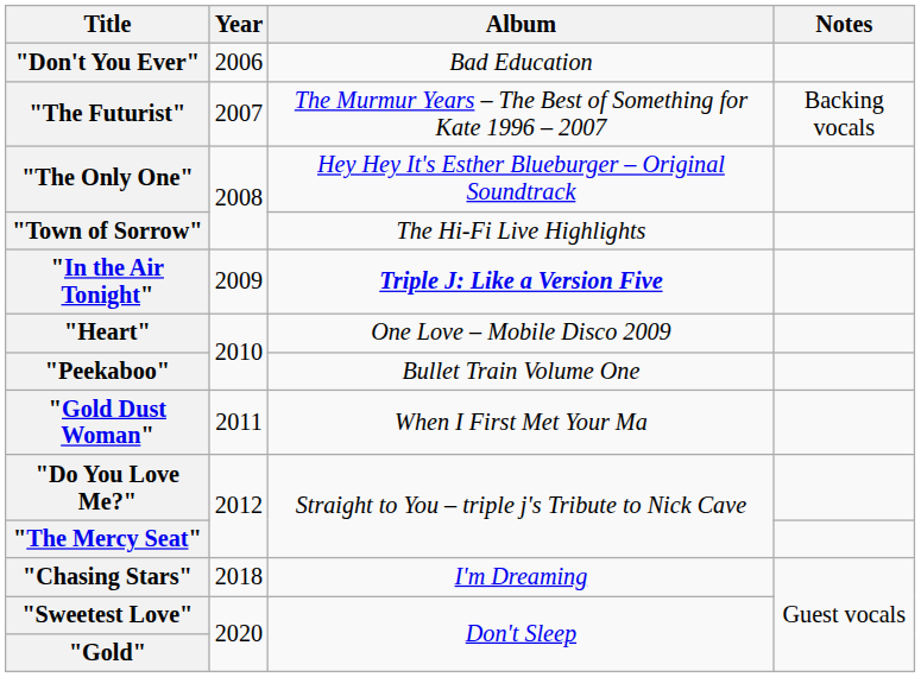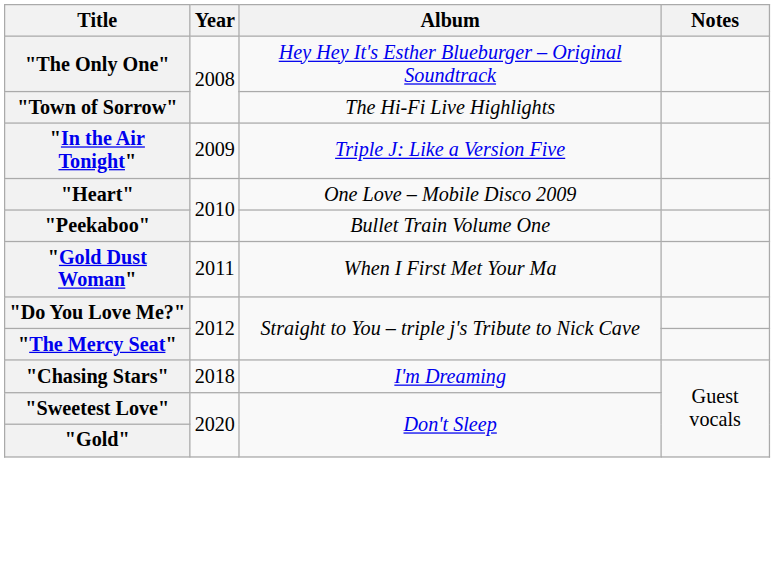- row: "Don't You Ever" | 2006 | Bad Education
- row: "The Futurist" | 2007 | The Murmur Years – The Best of Something for Kate 1996 – 2007 | Backing vocals
"In the Air Tonight" | Album: bold -> normal
